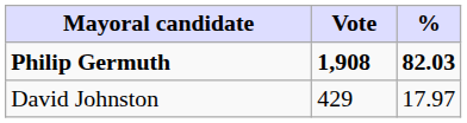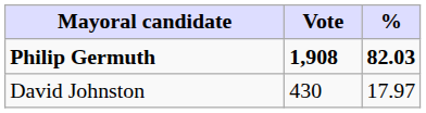David Johnston | Vote: 429 -> 430
